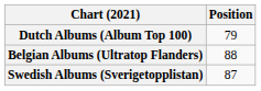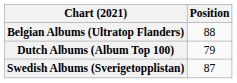rows swapped: Belgian Albums (Ultratop Flanders) <-> Dutch Albums (Album Top 100)
